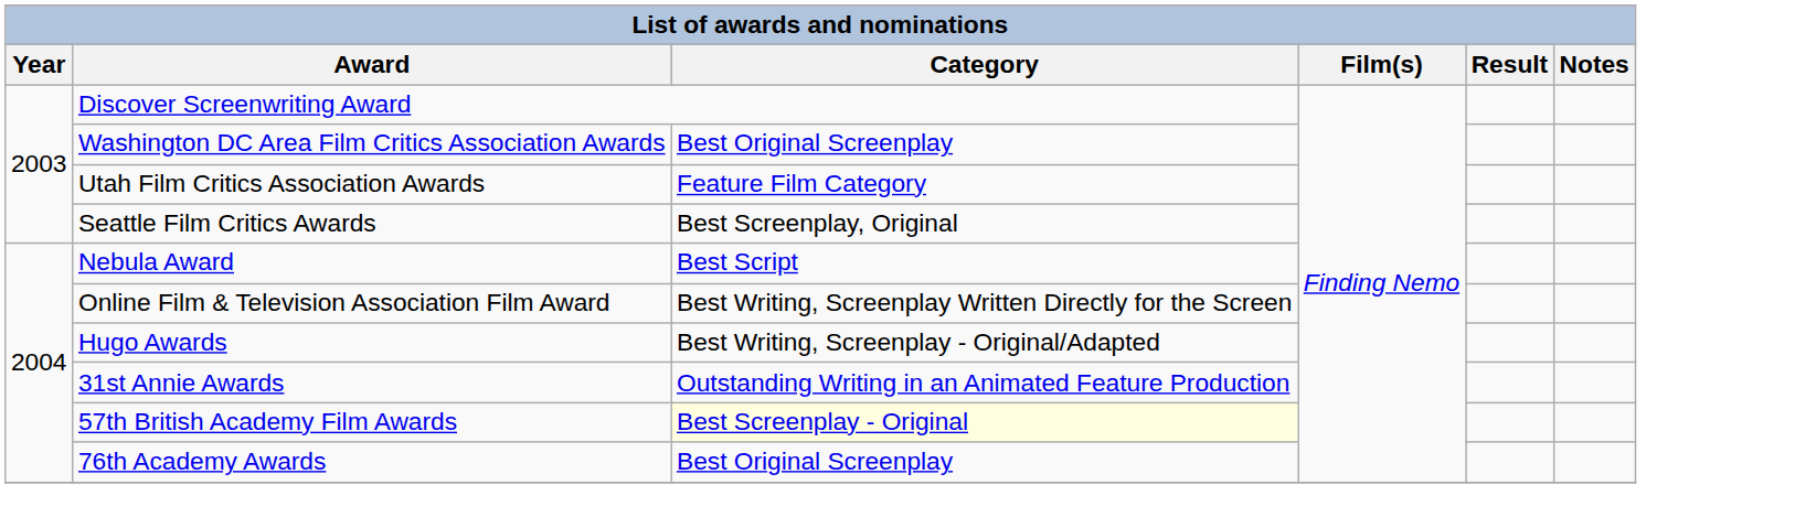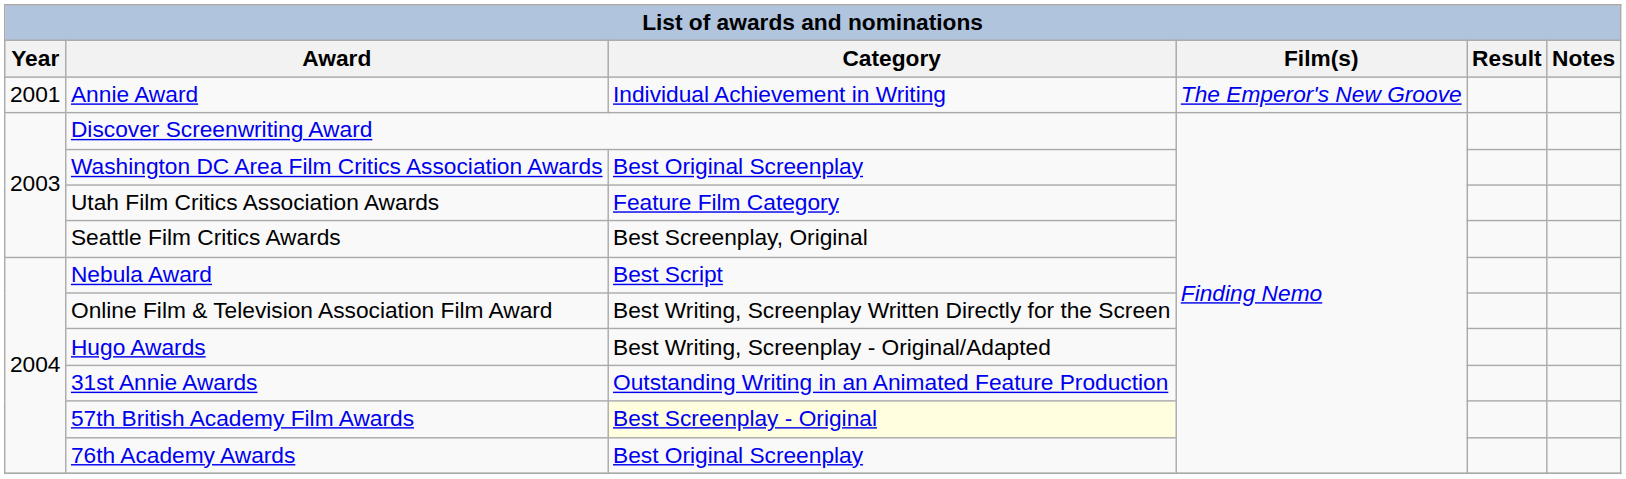+ row: 2001 | Annie Award | Individual Achievement in Writing | The Emperor's New Groove
